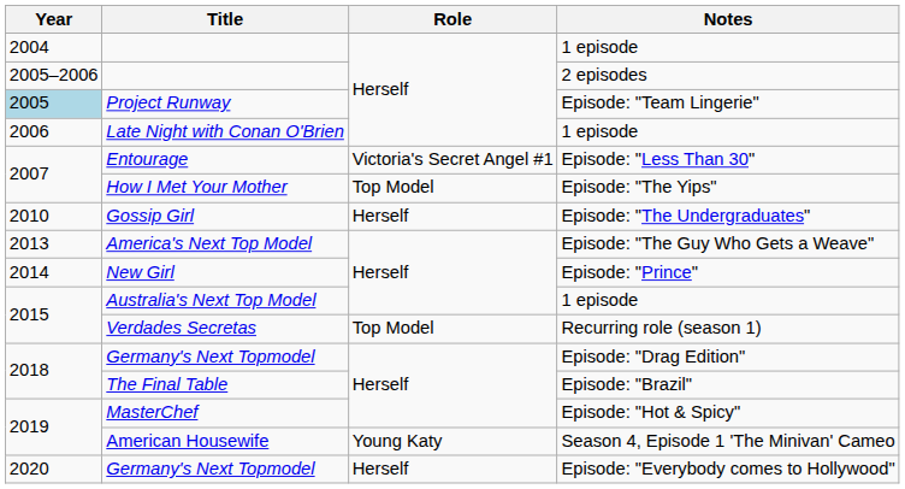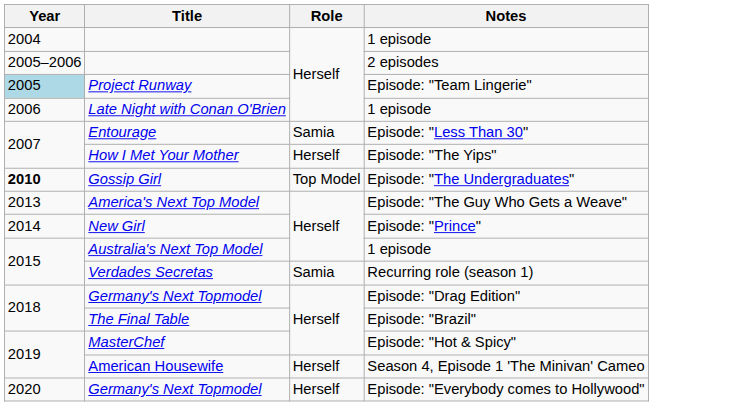Entourage | Role: Victoria's Secret Angel #1 -> Samia
How I Met Your Mother | Role: Top Model -> Herself
Gossip Girl | Year: normal -> bold
Gossip Girl | Role: Herself -> Top Model
Verdades Secretas | Role: Top Model -> Samia
American Housewife | Role: Young Katy -> Herself
